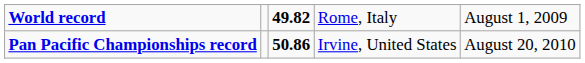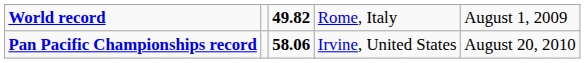Pan Pacific Championships record | column 3: 50.86 -> 58.06
